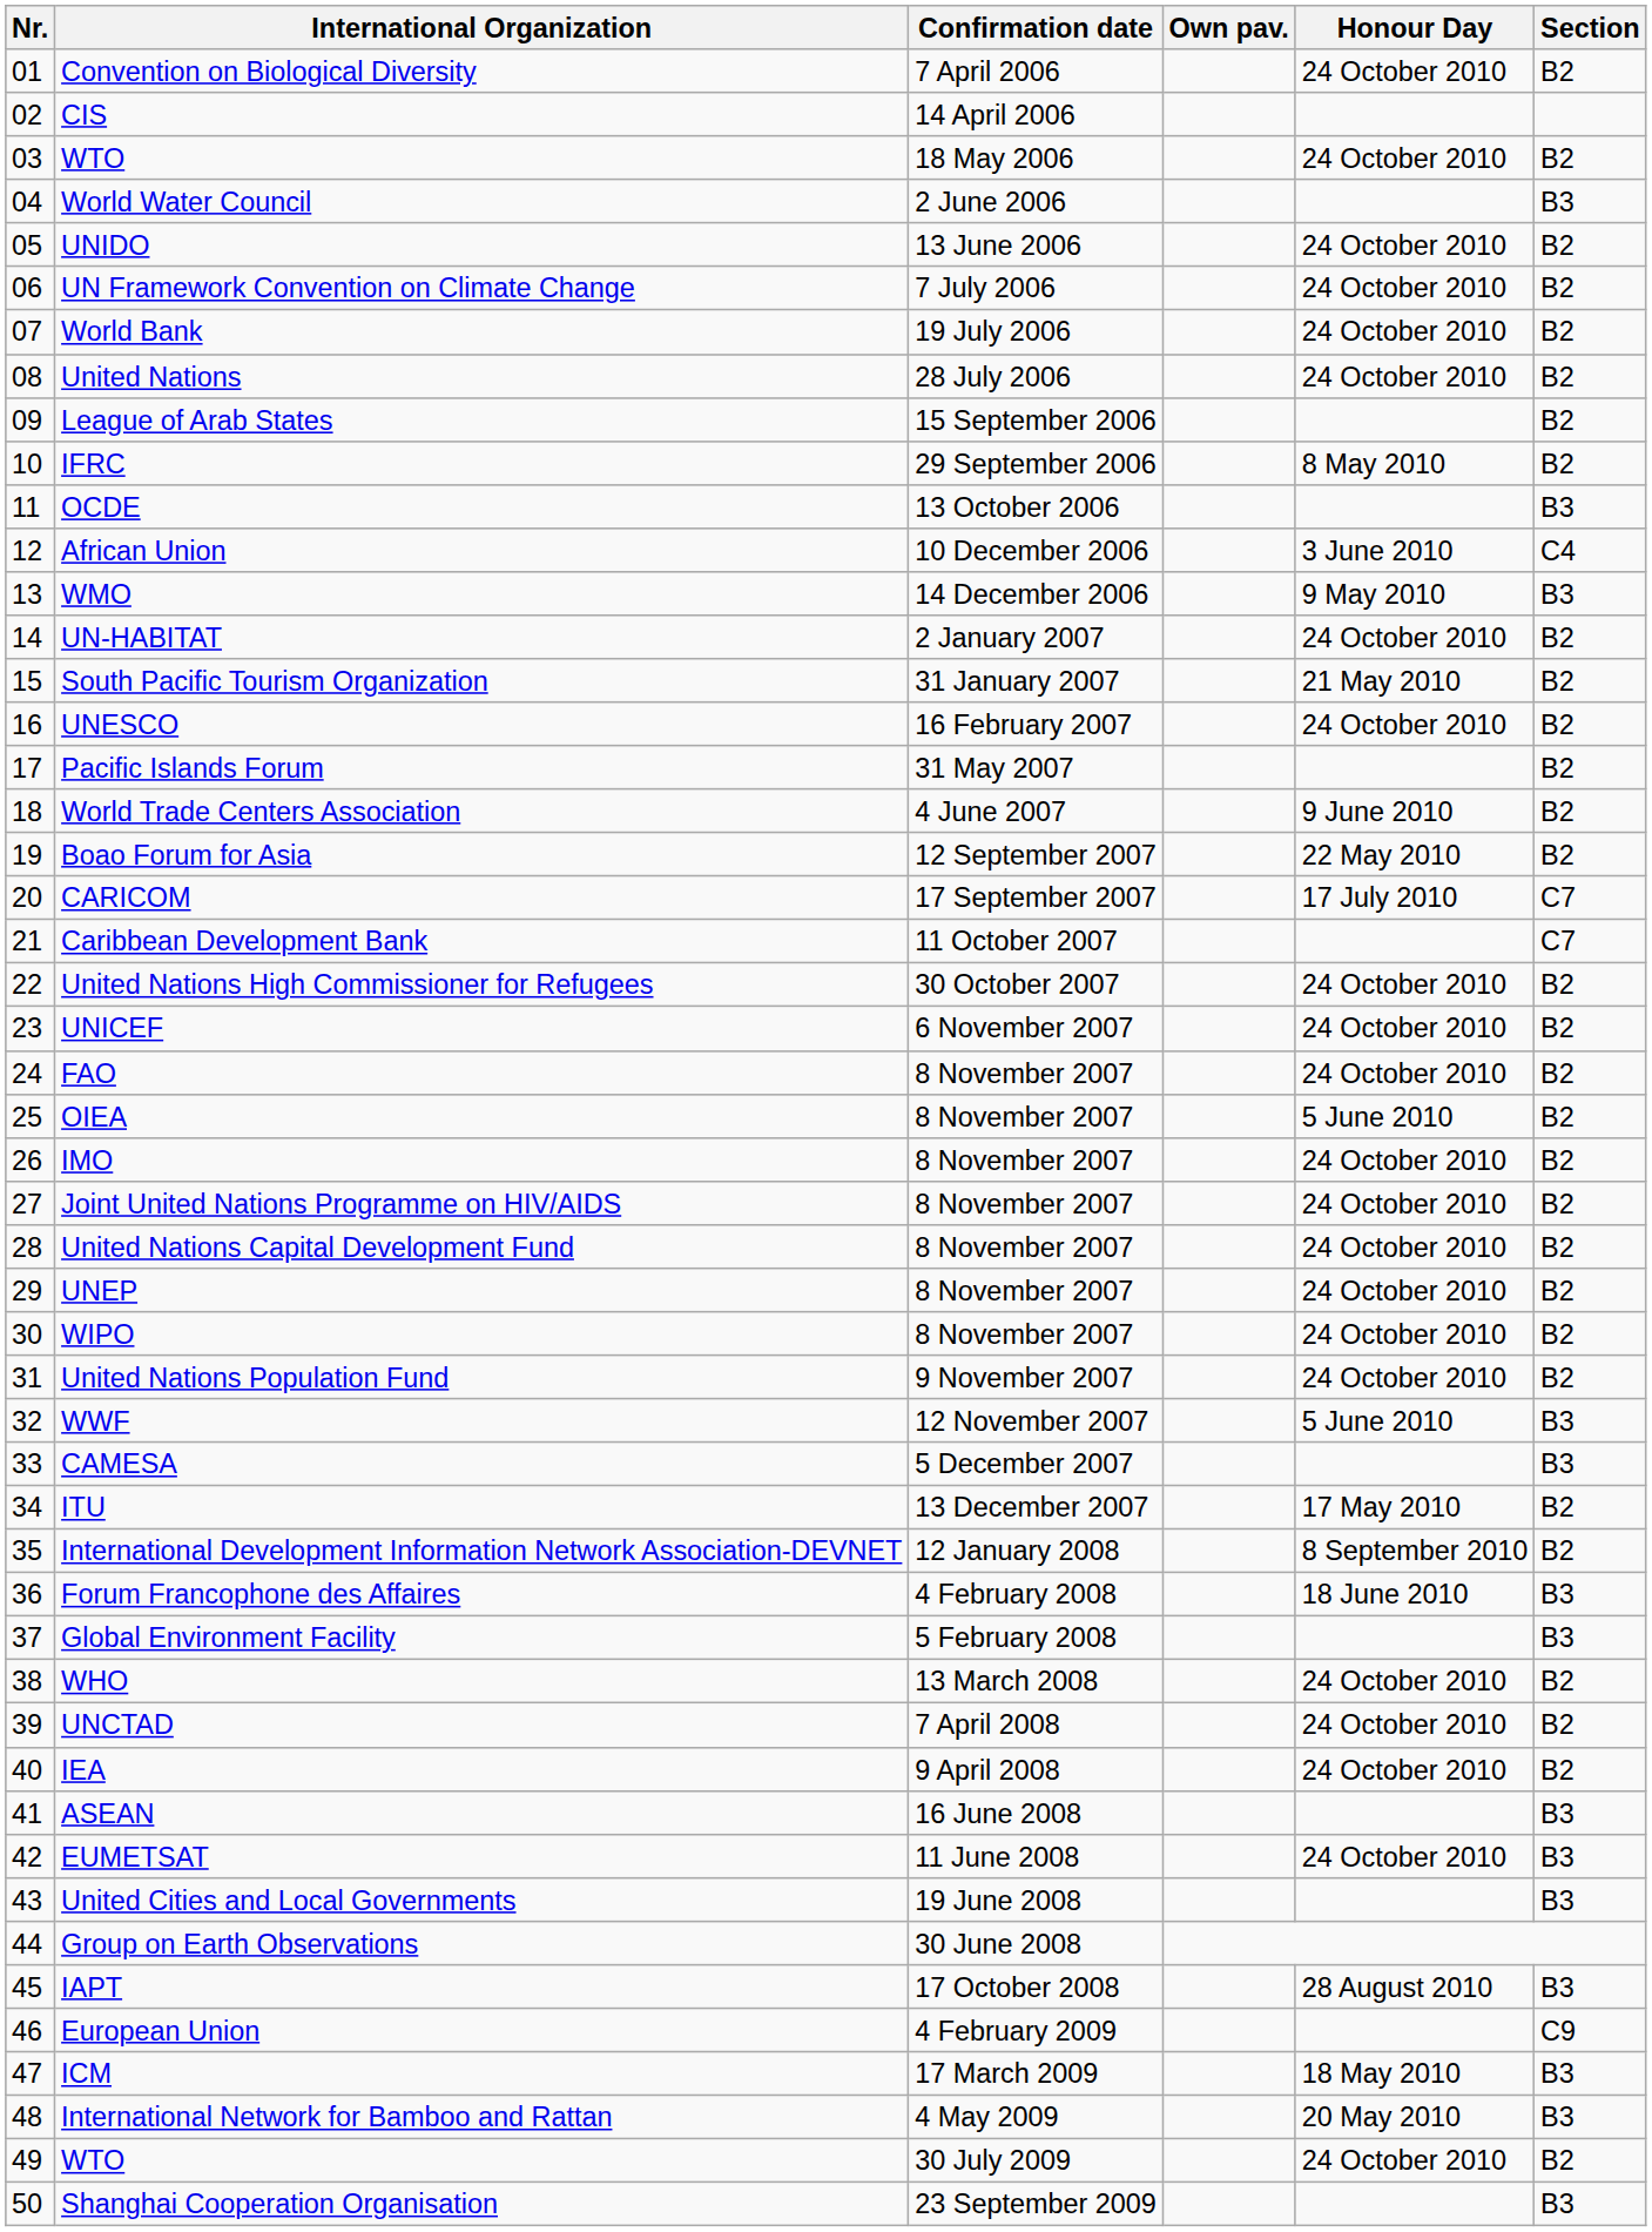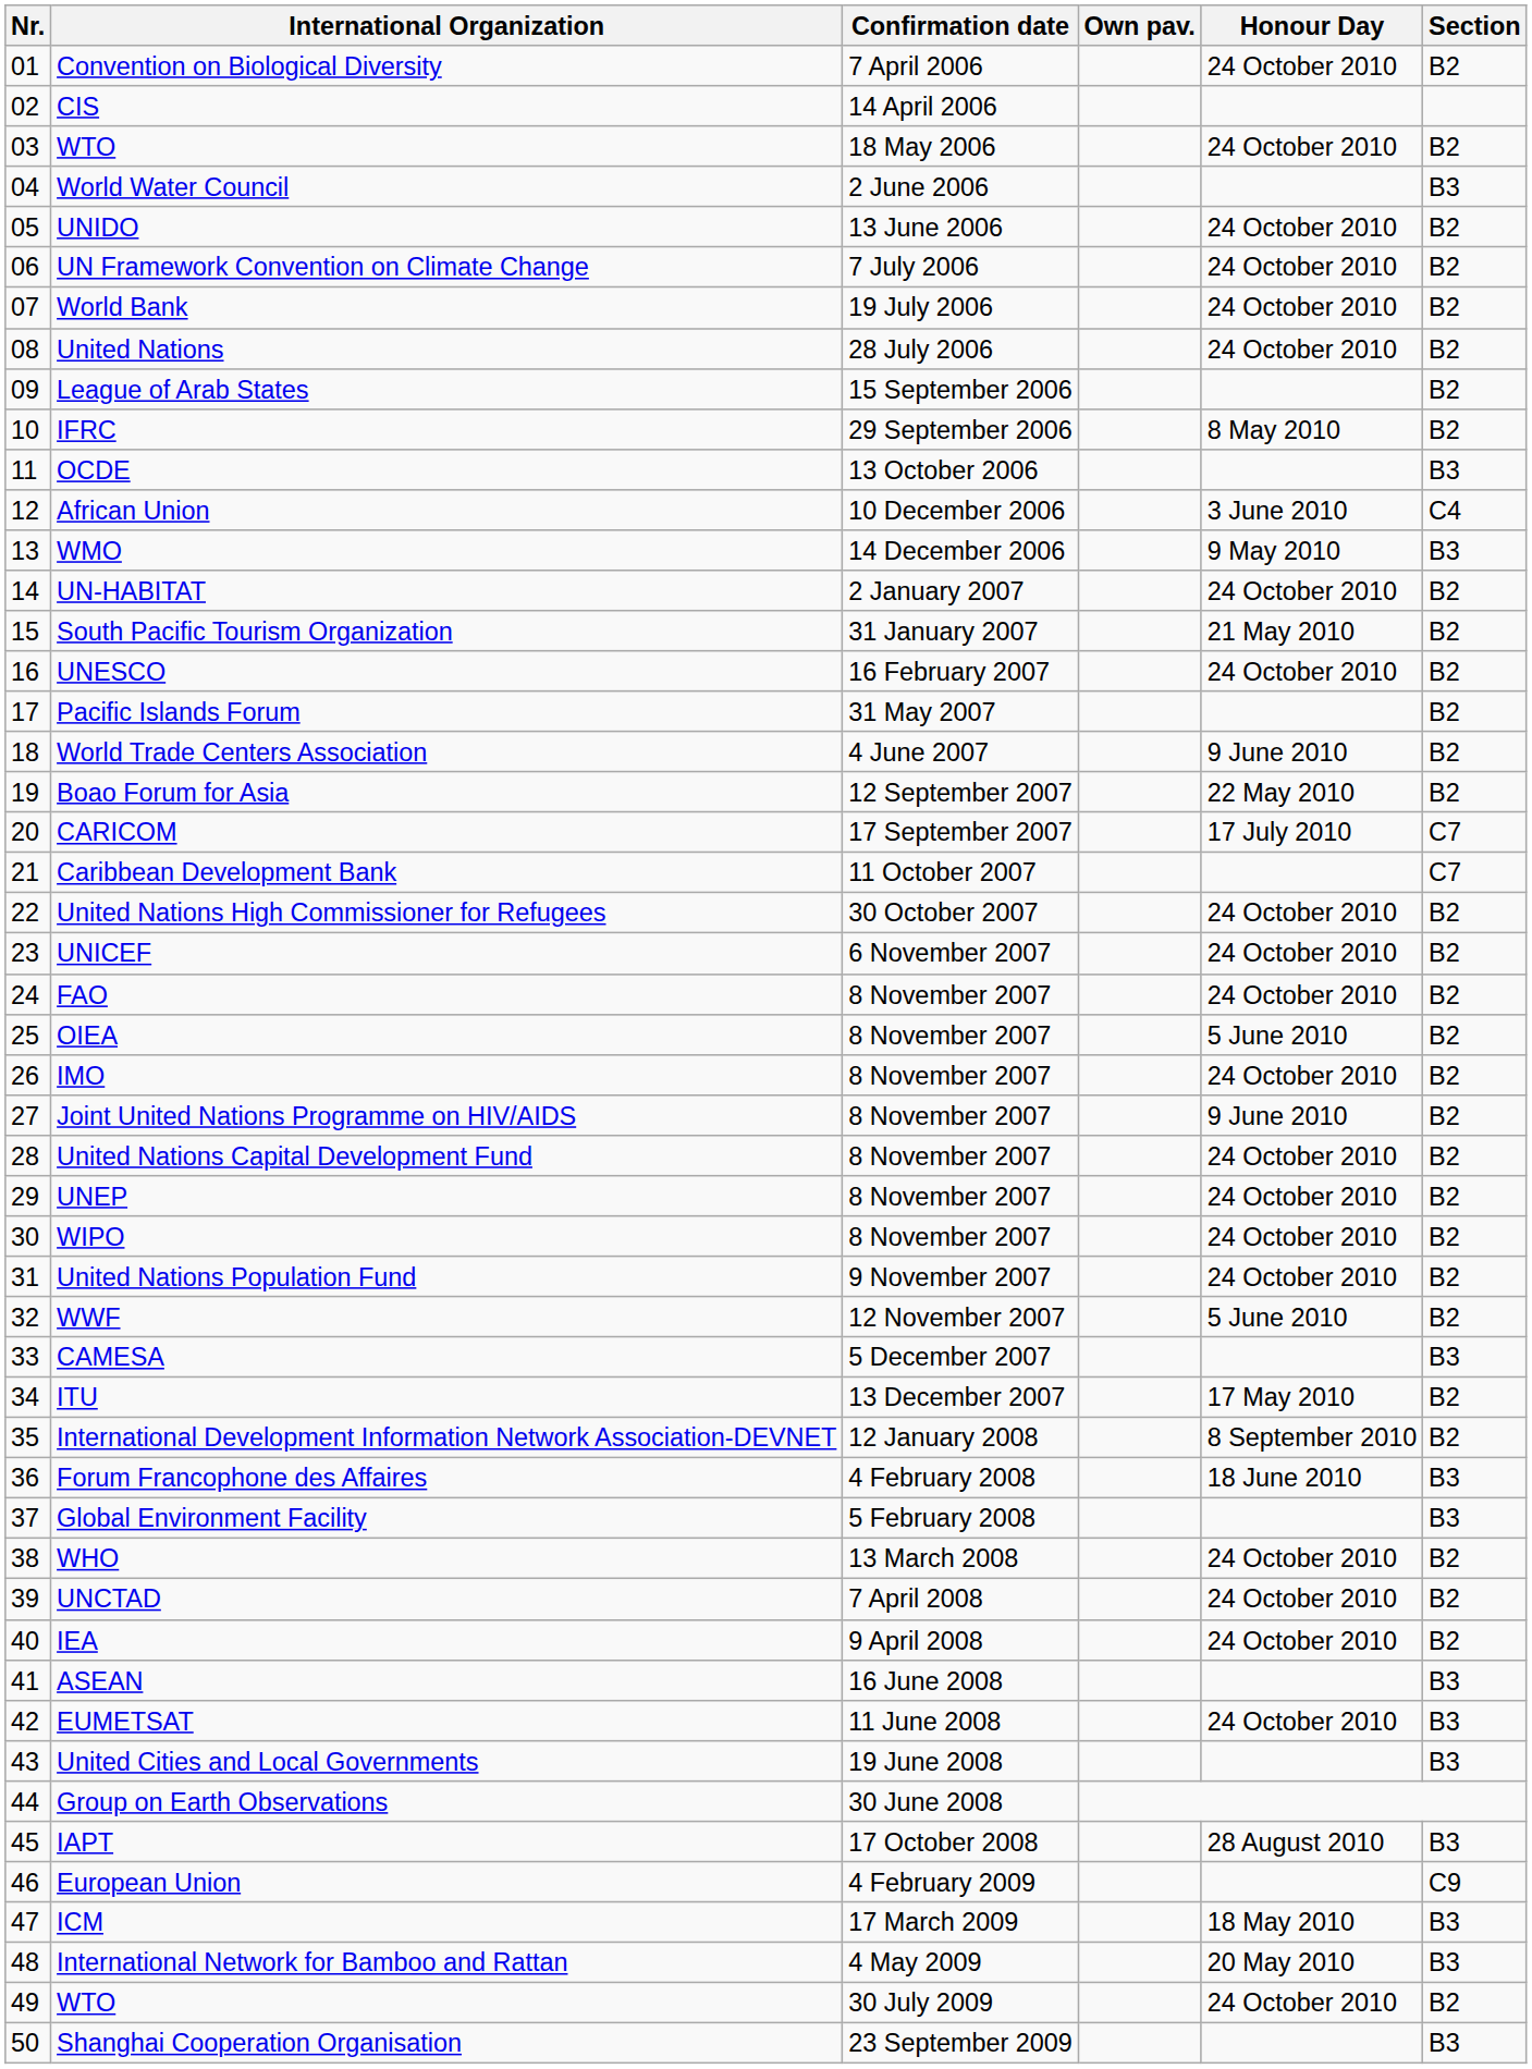Joint United Nations Programme on HIV/AIDS | Honour Day: 24 October 2010 -> 9 June 2010
WWF | Section: B3 -> B2
